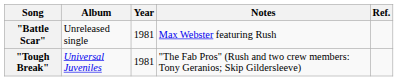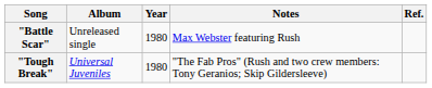"Battle Scar" | Year: 1981 -> 1980
"Tough Break" | Year: 1981 -> 1980
